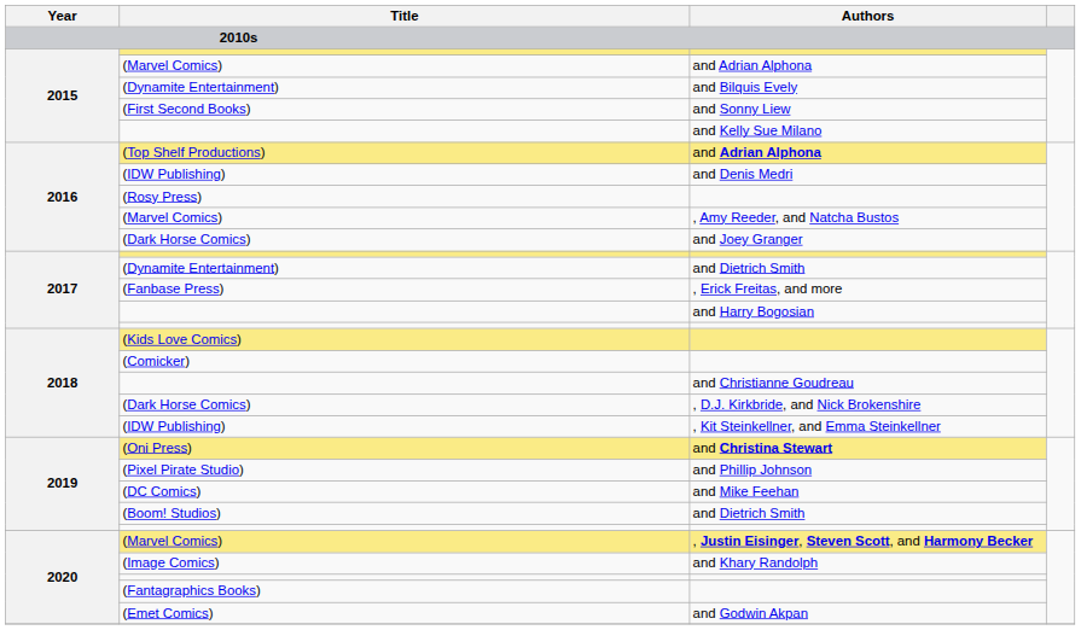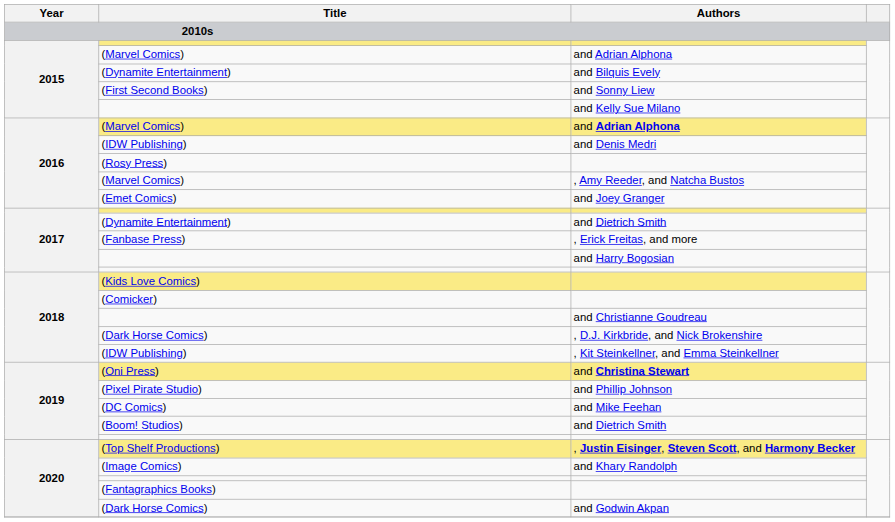2016 / and Adrian Alphona | Title: (Top Shelf Productions) -> (Marvel Comics)
and Joey Granger | Title: (Dark Horse Comics) -> (Emet Comics)
, Justin Eisinger, Steven Scott, and Harmony Becker | Title: (Marvel Comics) -> (Top Shelf Productions)
and Godwin Akpan | Title: (Emet Comics) -> (Dark Horse Comics)
